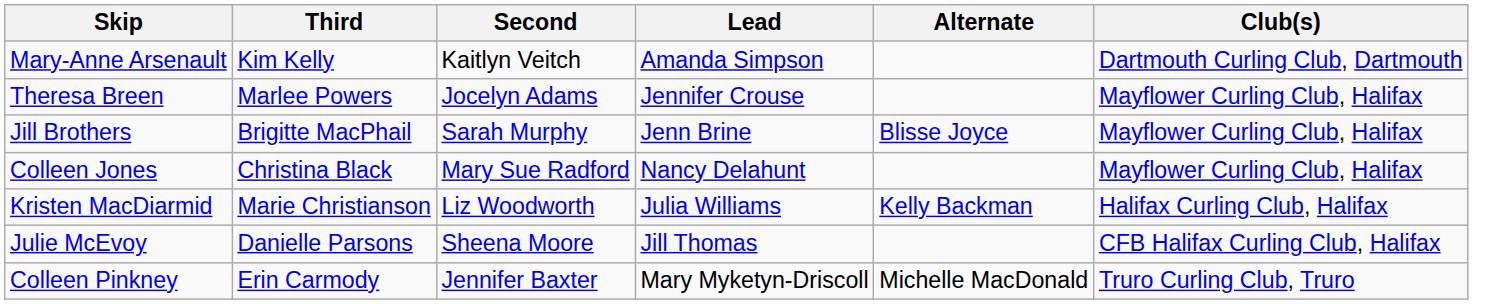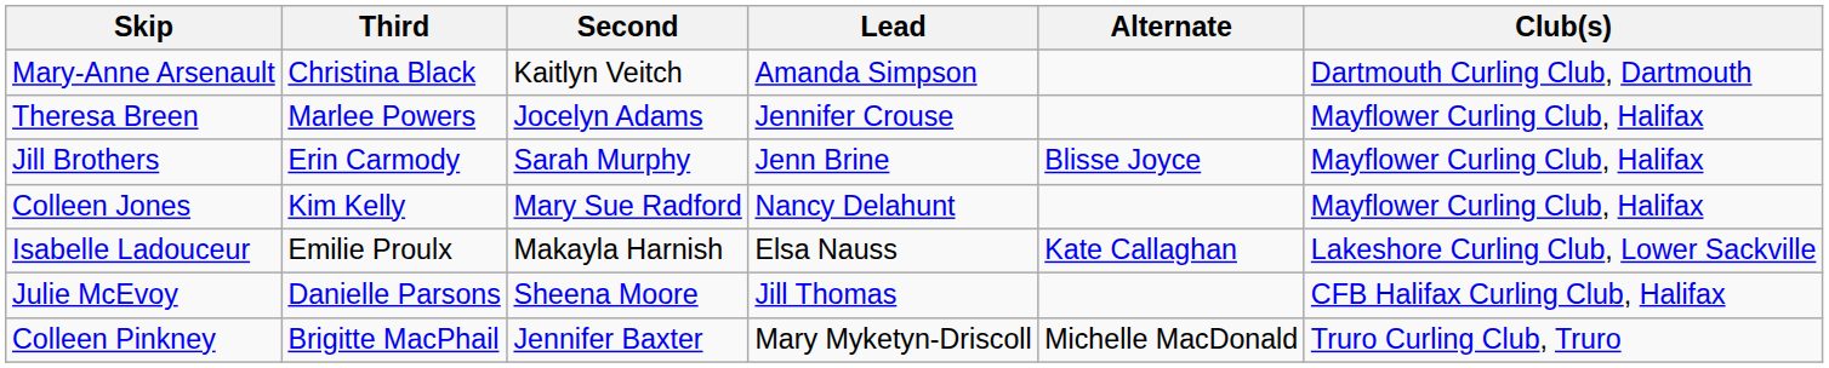Mary-Anne Arsenault | Third: Kim Kelly -> Christina Black
Jill Brothers | Third: Brigitte MacPhail -> Erin Carmody
Colleen Jones | Third: Christina Black -> Kim Kelly
+ row: Isabelle Ladouceur | Emilie Proulx | Makayla Harnish | Elsa Nauss | Kate Callaghan | Lakeshore Curling Club, Lower Sackville
- row: Kristen MacDiarmid | Marie Christianson | Liz Woodworth | Julia Williams | Kelly Backman | Halifax Curling Club, Halifax
Colleen Pinkney | Third: Erin Carmody -> Brigitte MacPhail
